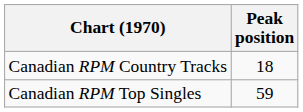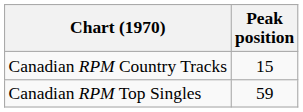Canadian RPM Country Tracks | Peak position: 18 -> 15
